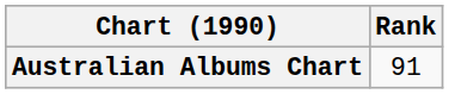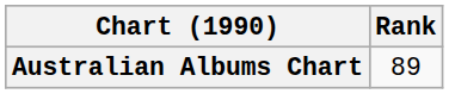Australian Albums Chart | Rank: 91 -> 89
